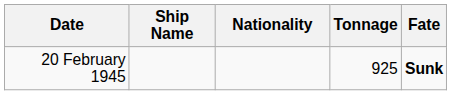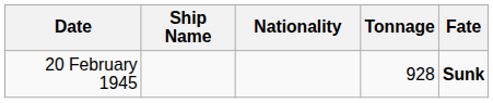20 February 1945 | Tonnage: 925 -> 928
